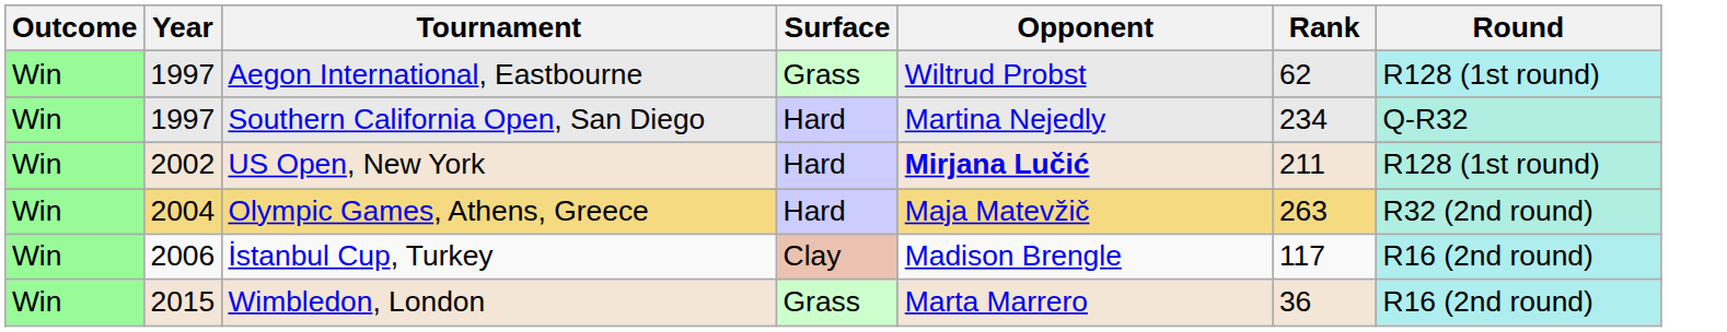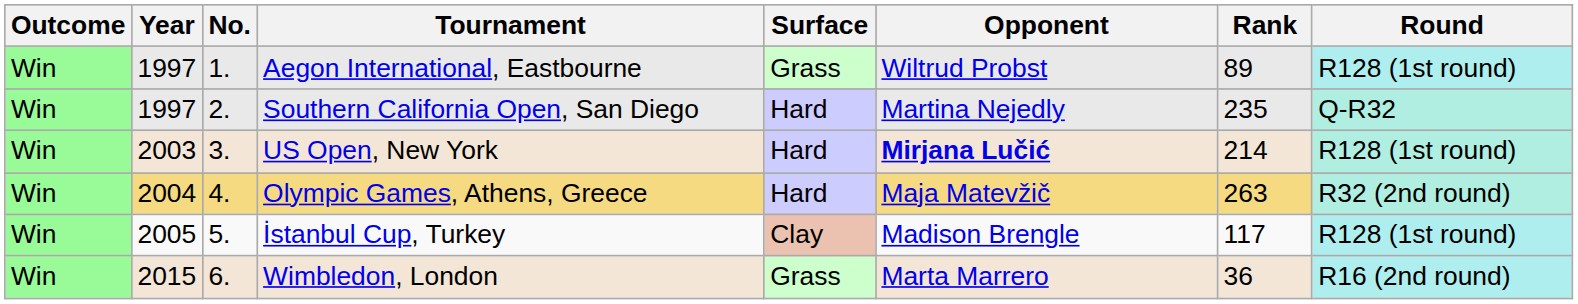+ column: No. | 1. | 2. | 3. | 4. | 5. | 6.
Aegon International, Eastbourne | Rank: 62 -> 89
Southern California Open, San Diego | Rank: 234 -> 235
US Open, New York | Year: 2002 -> 2003
US Open, New York | Rank: 211 -> 214
İstanbul Cup, Turkey | Year: 2006 -> 2005
İstanbul Cup, Turkey | Round: R16 (2nd round) -> R128 (1st round)
